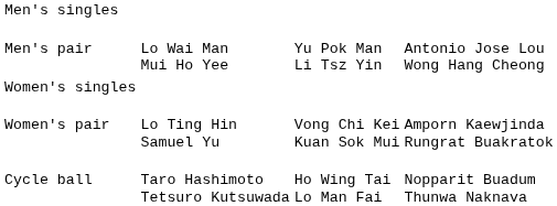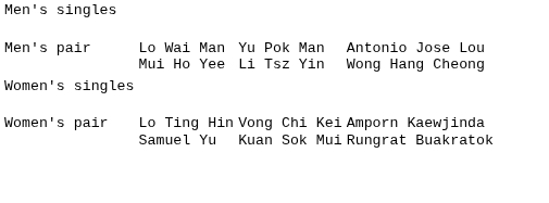- row: Cycle ball | Taro Hashimoto Tetsuro Kutsuwada | Ho Wing Tai Lo Man Fai | Nopparit Buadum Thunwa Naknava
